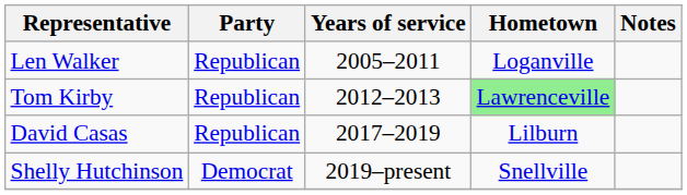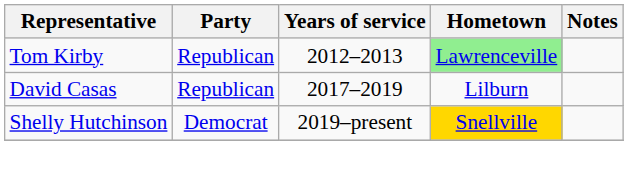- row: Len Walker | Republican | 2005–2011 | Loganville
Shelly Hutchinson | Hometown: no background -> gold background
